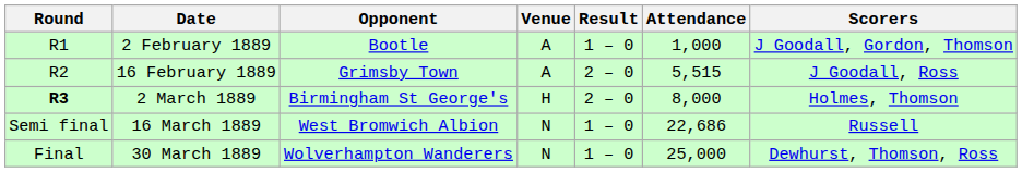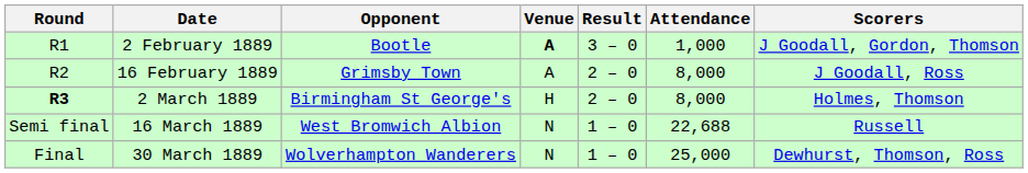2 February 1889 | Venue: normal -> bold
2 February 1889 | Result: 1 – 0 -> 3 – 0
16 February 1889 | Attendance: 5,515 -> 8,000
16 March 1889 | Attendance: 22,686 -> 22,688
